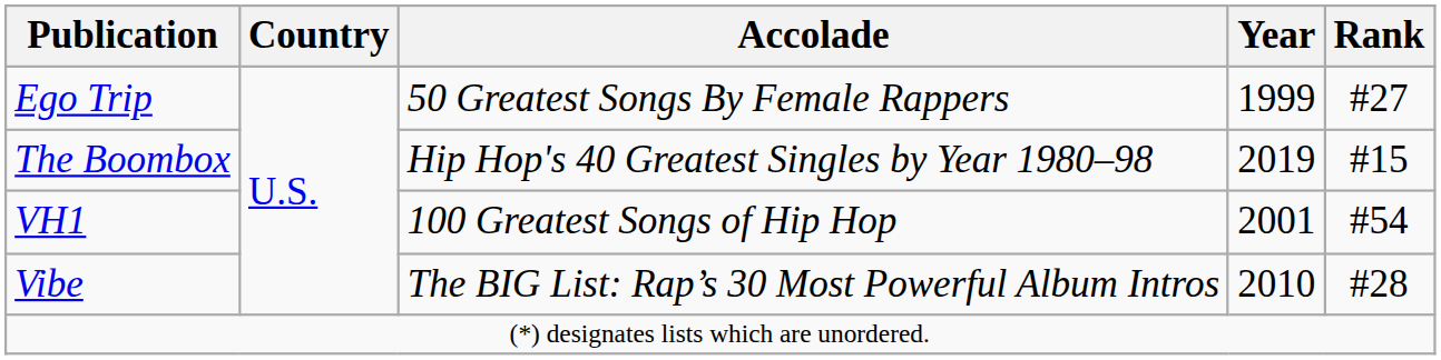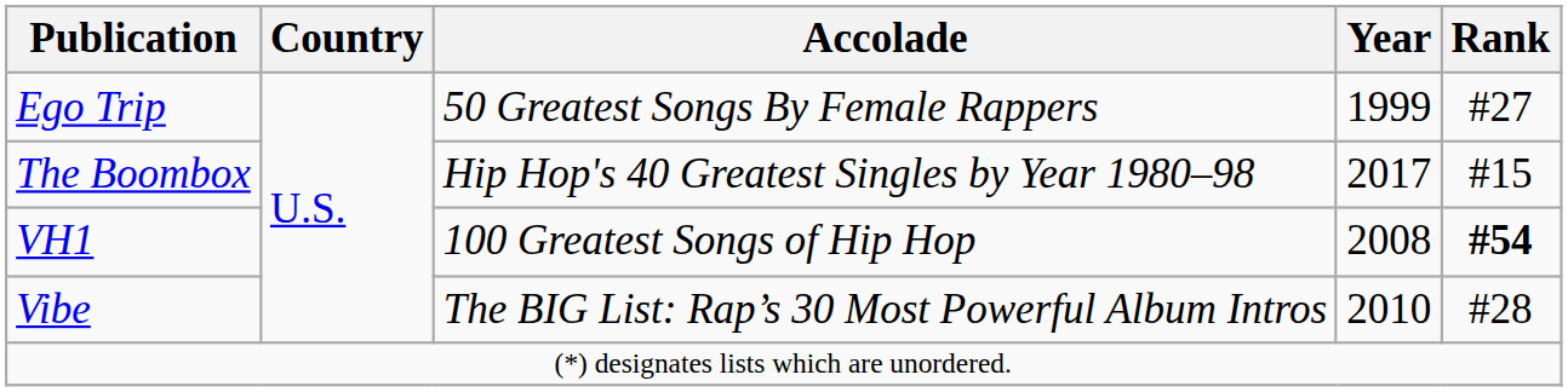The Boombox | Year: 2019 -> 2017
VH1 | Year: 2001 -> 2008
VH1 | Rank: normal -> bold
